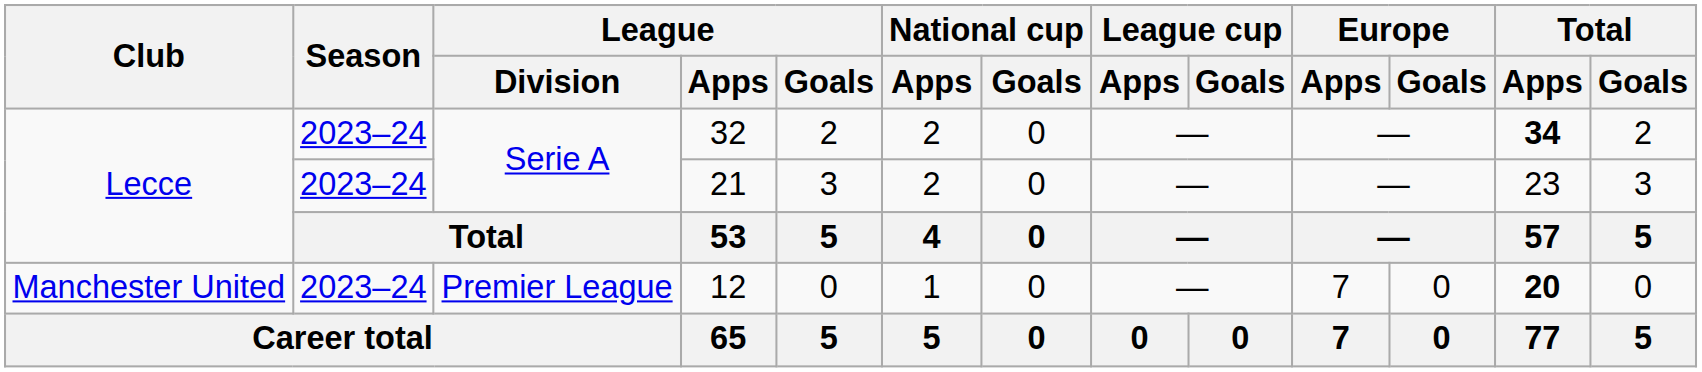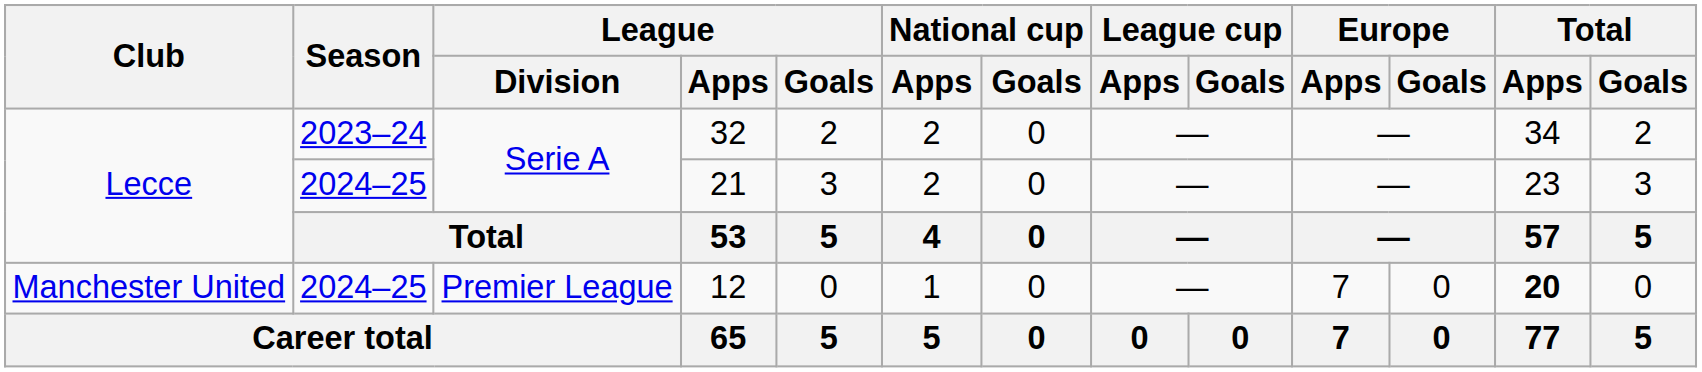32 | Total / Apps: bold -> normal
21 | Season: 2023–24 -> 2024–25
12 | Season: 2023–24 -> 2024–25
